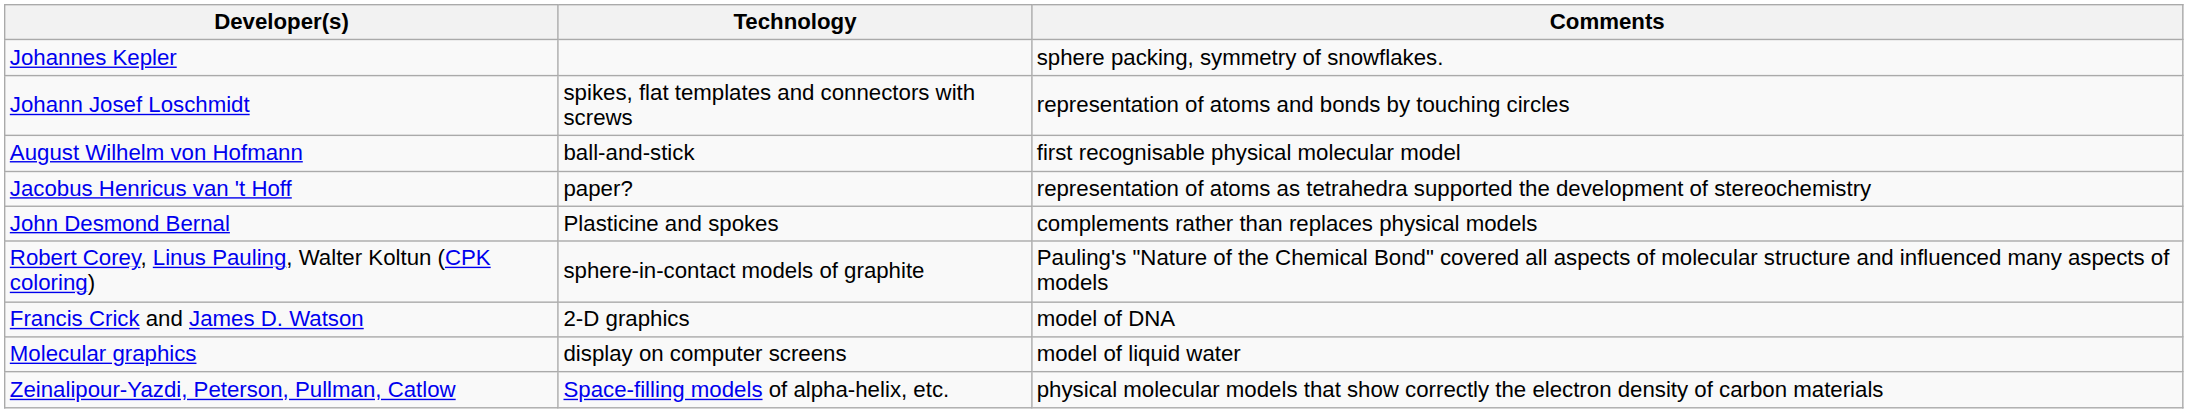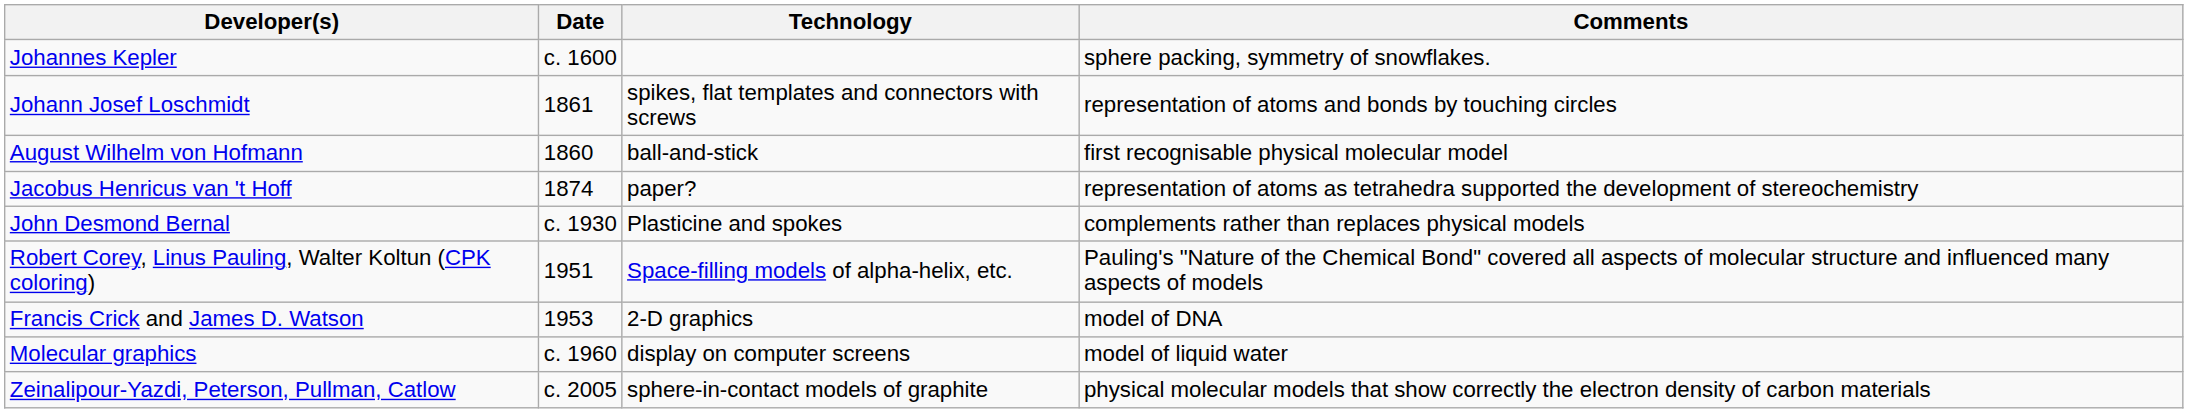+ column: Date | c. 1600 | 1861 | 1860 | 1874 | c. 1930 | 1951 | 1953 | c. 1960 | c. 2005
Robert Corey, Linus Pauling, Walter Koltun (CPK coloring) | Technology: sphere-in-contact models of graphite -> Space-filling models of alpha-helix, etc.
Zeinalipour-Yazdi, Peterson, Pullman, Catlow | Technology: Space-filling models of alpha-helix, etc. -> sphere-in-contact models of graphite
